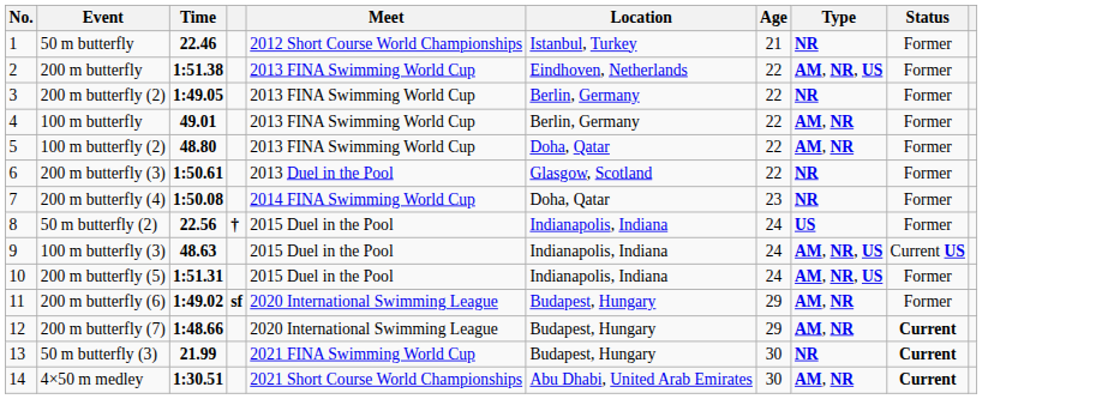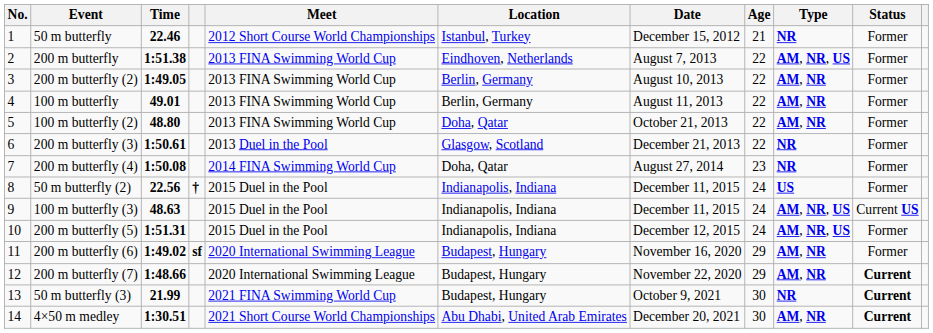+ column: Date | December 15, 2012 | August 7, 2013 | August 10, 2013 | August 11, 2013 | October 21, 2013 | December 21, 2013 | August 27, 2014 | December 11, 2015 | December 11, 2015 | December 12, 2015 | November 16, 2020 | November 22, 2020 | October 9, 2021 | December 20, 2021
200 m butterfly (2) | Type: NR -> AM, NR
